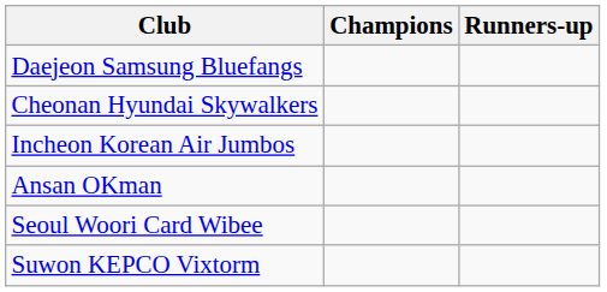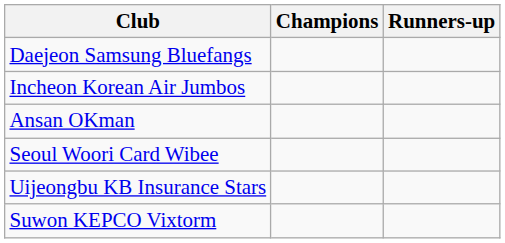- row: Cheonan Hyundai Skywalkers
+ row: Uijeongbu KB Insurance Stars
